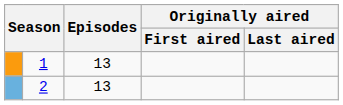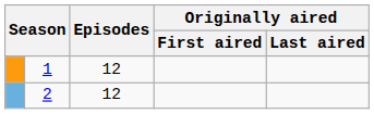1 | Episodes: 13 -> 12
2 | Episodes: 13 -> 12
